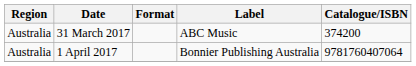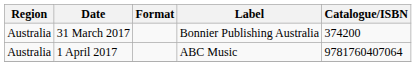31 March 2017 | Label: ABC Music -> Bonnier Publishing Australia
1 April 2017 | Label: Bonnier Publishing Australia -> ABC Music
